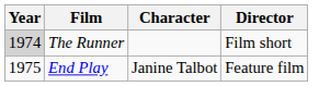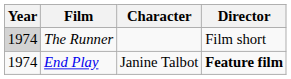End Play | Year: 1975 -> 1974
End Play | Director: normal -> bold
